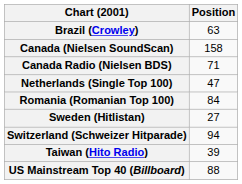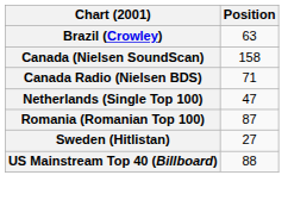Romania (Romanian Top 100) | Position: 84 -> 87
- row: Switzerland (Schweizer Hitparade) | 94
- row: Taiwan (Hito Radio) | 39
